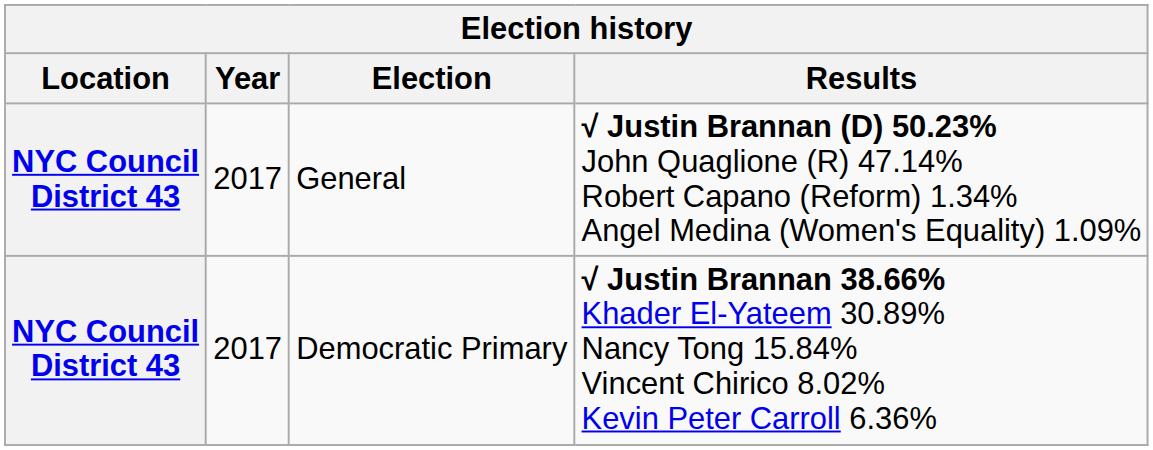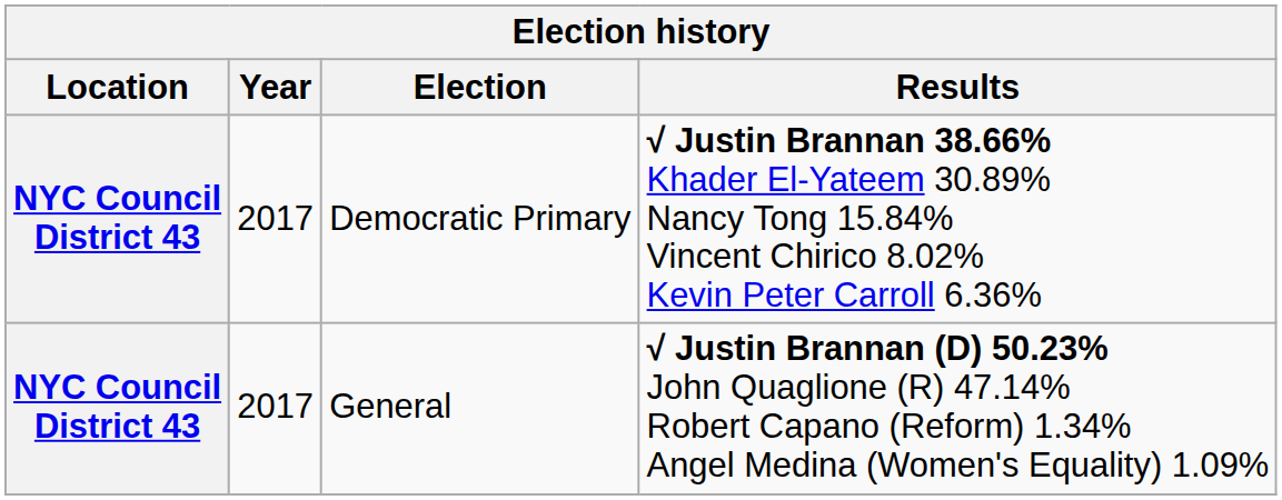rows swapped: Democratic Primary <-> General
